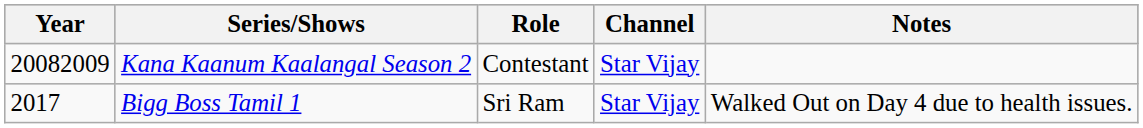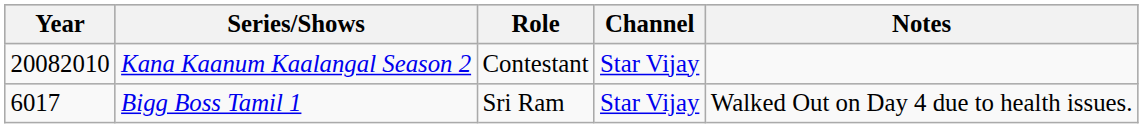Kana Kaanum Kaalangal Season 2 | Year: 20082009 -> 20082010
Bigg Boss Tamil 1 | Year: 2017 -> 6017
